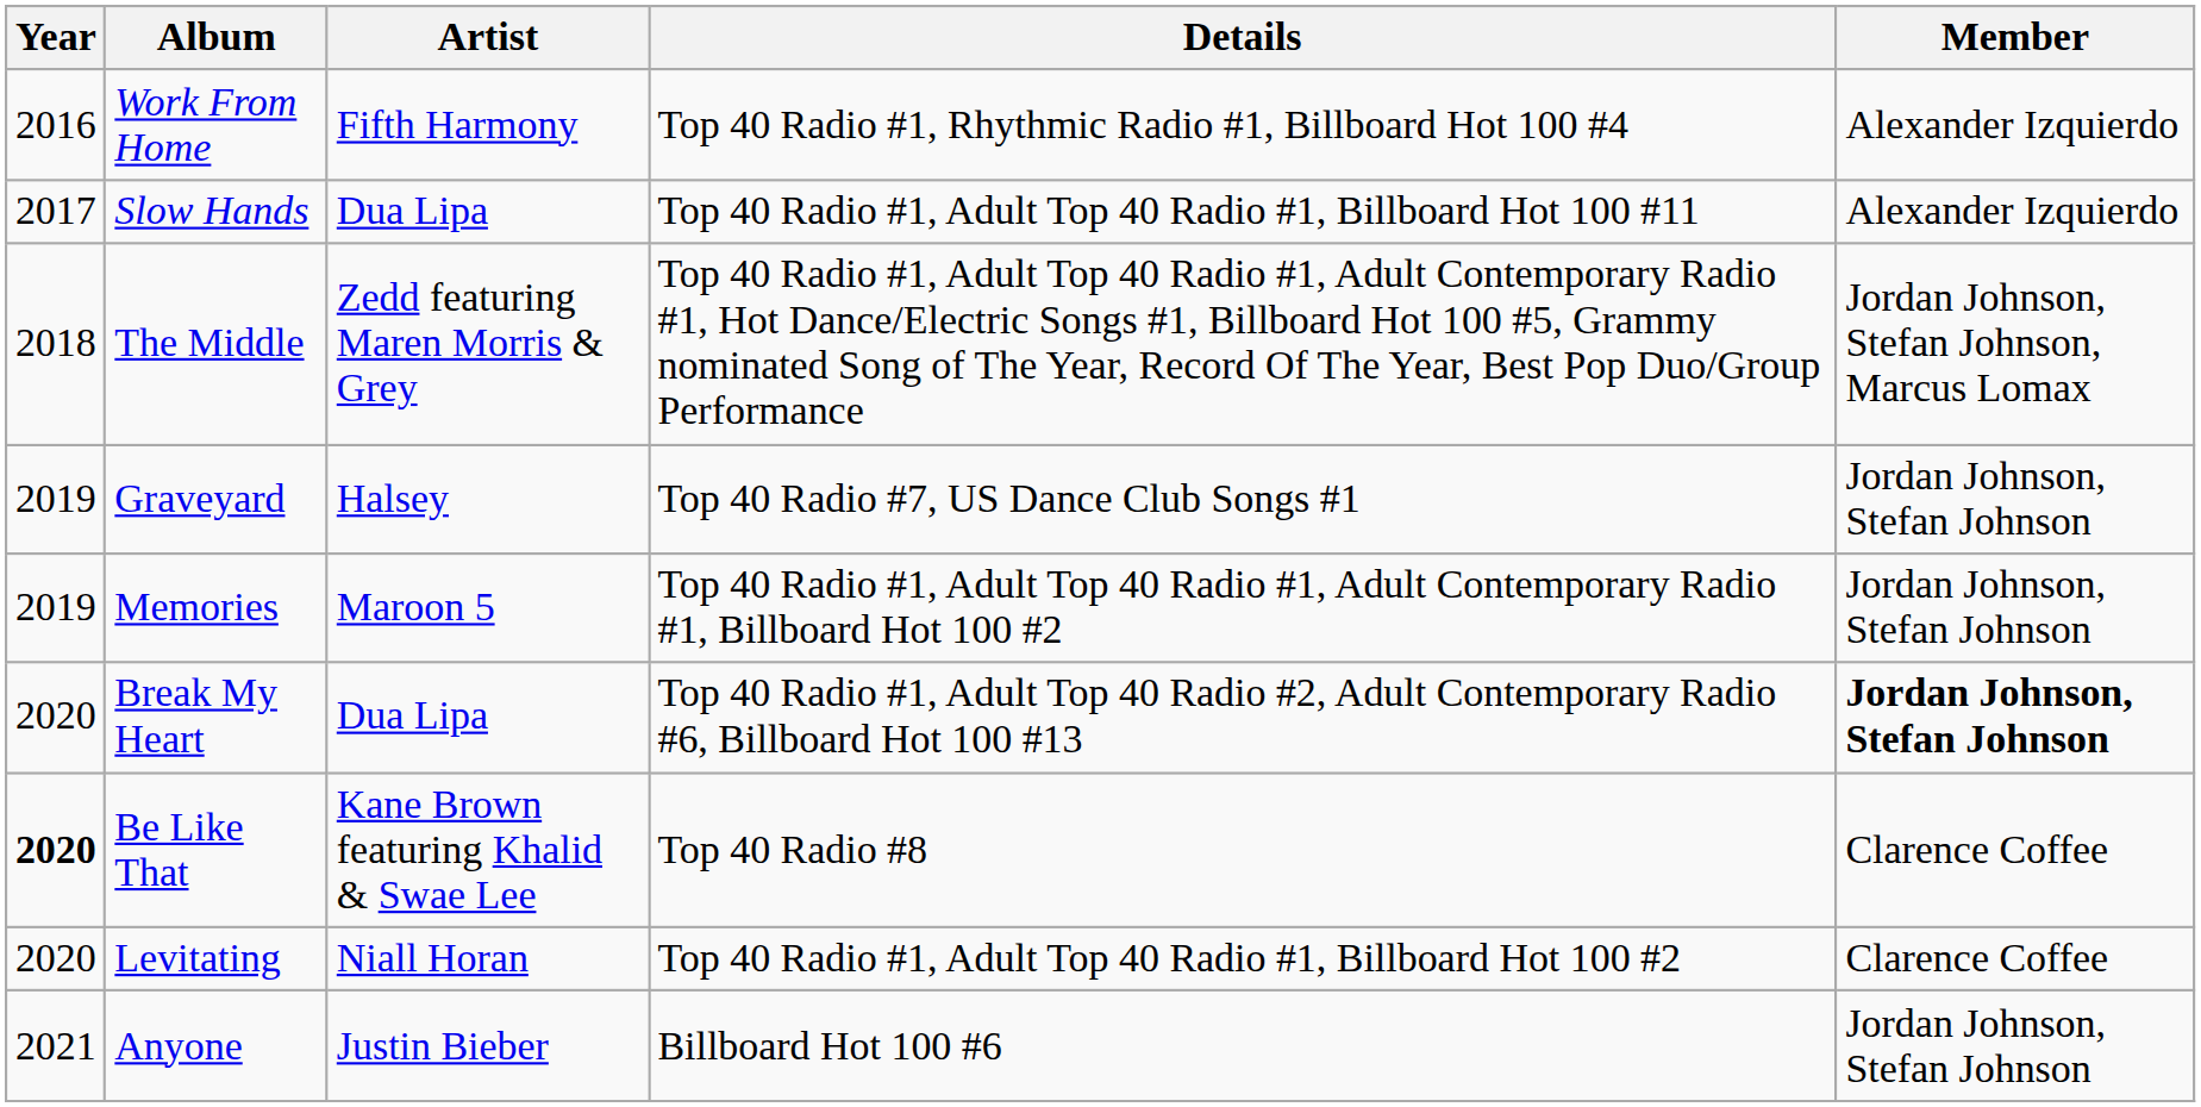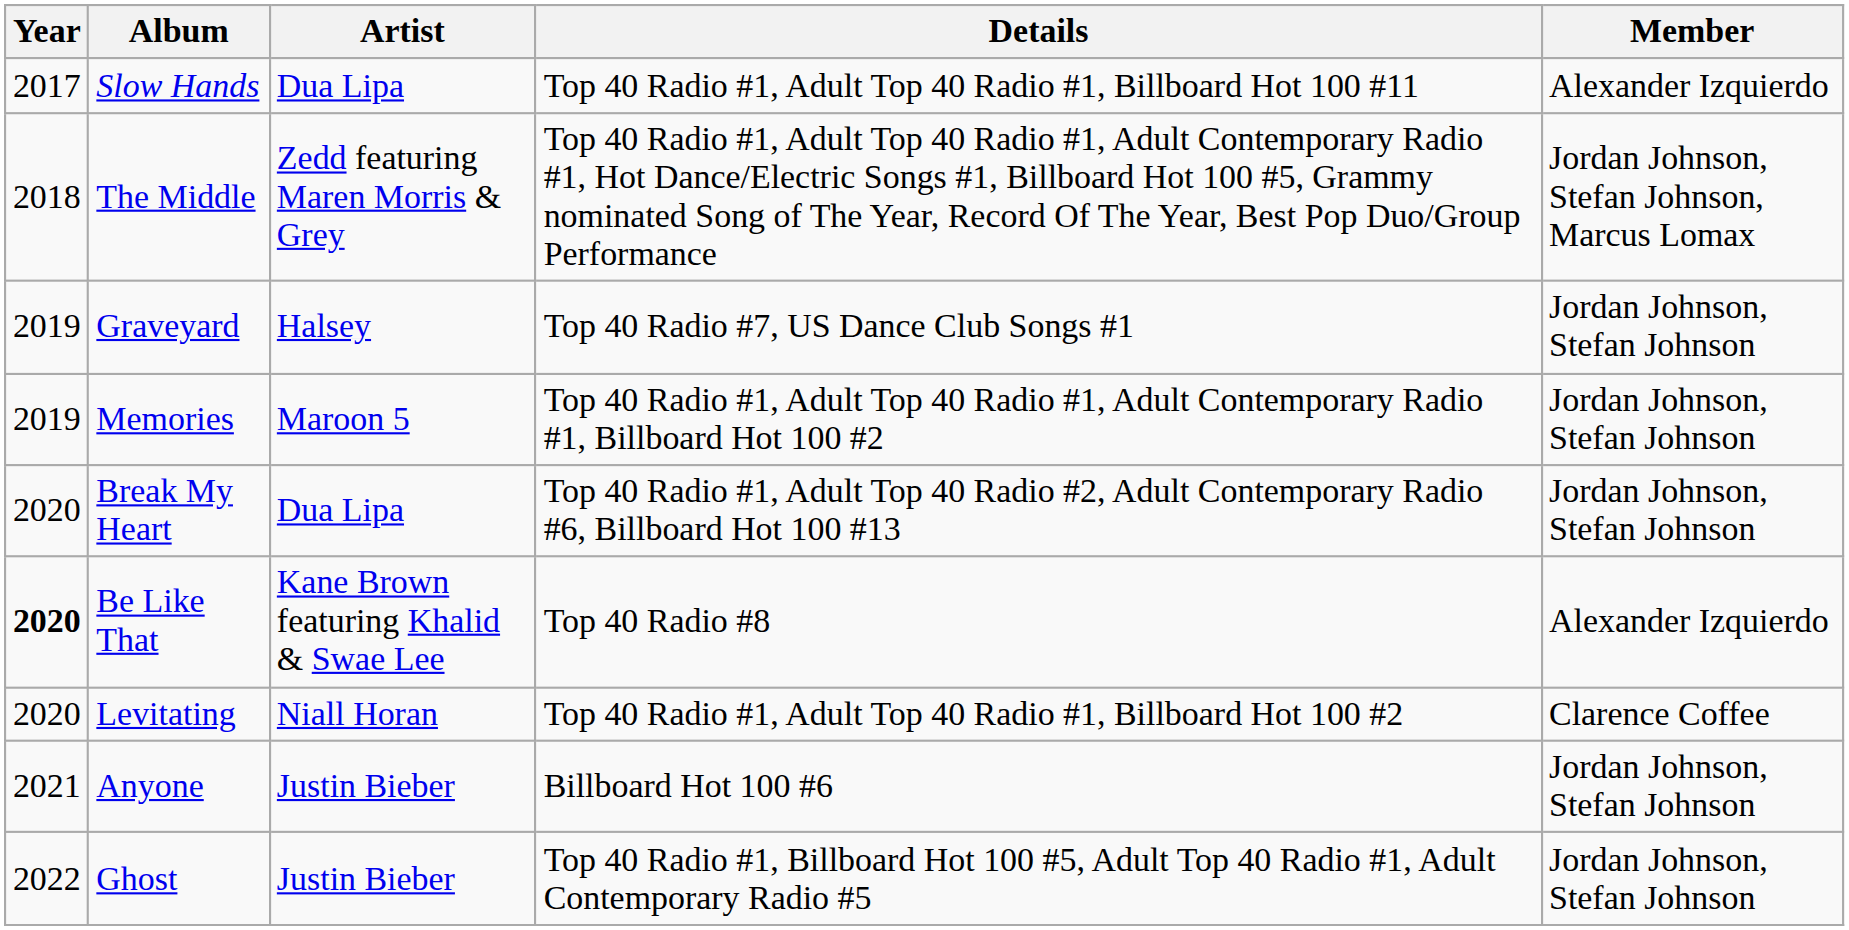- row: 2016 | Work From Home | Fifth Harmony | Top 40 Radio #1, Rhythmic Radio #1, Billboard Hot 100 #4 | Alexander Izquierdo
Break My Heart | Member: bold -> normal
Be Like That | Member: Clarence Coffee -> Alexander Izquierdo
+ row: 2022 | Ghost | Justin Bieber | Top 40 Radio #1, Billboard Hot 100 #5, Adult Top 40 Radio #1, Adult Contemporary Radio #5 | Jordan Johnson, Stefan Johnson
